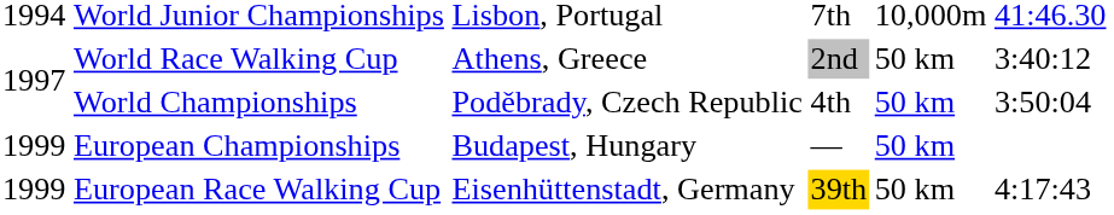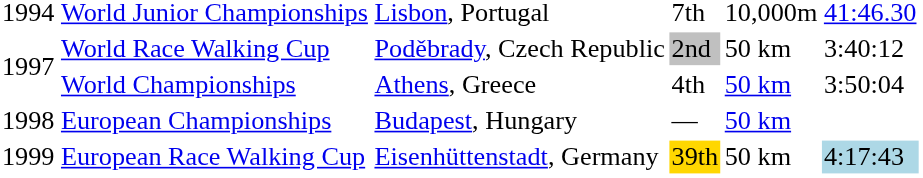World Race Walking Cup | column 3: Athens, Greece -> Poděbrady, Czech Republic
World Championships | column 3: Poděbrady, Czech Republic -> Athens, Greece
European Championships | column 1: 1999 -> 1998
European Race Walking Cup | column 6: no background -> lightblue background
